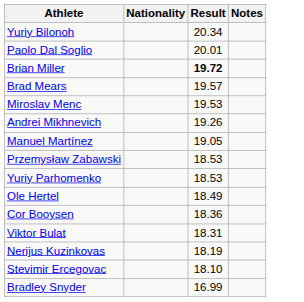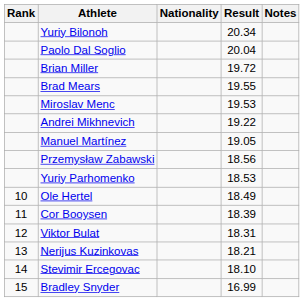+ column: Rank | 10 | 11 | 12 | 13 | 14 | 15
Paolo Dal Soglio | Result: 20.01 -> 20.04
Brian Miller | Result: bold -> normal
Brad Mears | Result: 19.57 -> 19.55
Andrei Mikhnevich | Result: 19.26 -> 19.22
Przemysław Zabawski | Result: 18.53 -> 18.56
Cor Booysen | Result: 18.36 -> 18.39
Nerijus Kuzinkovas | Result: 18.19 -> 18.21
